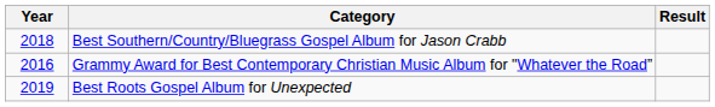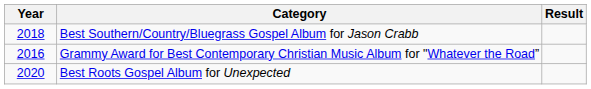Best Roots Gospel Album for Unexpected | Year: 2019 -> 2020
